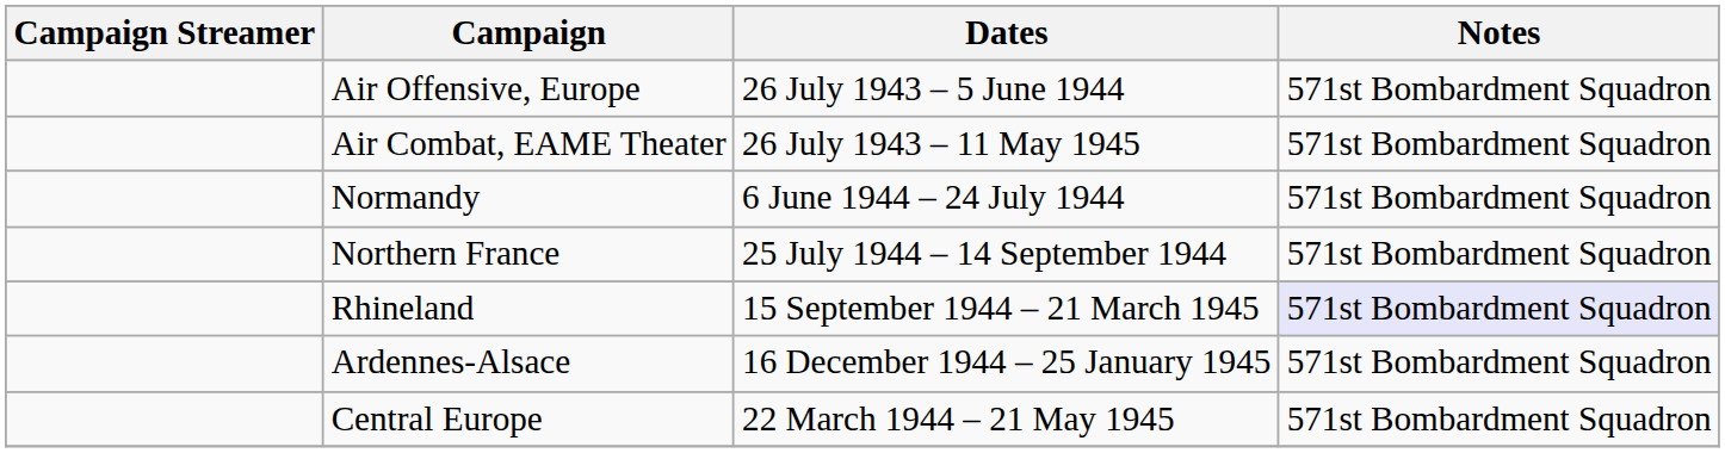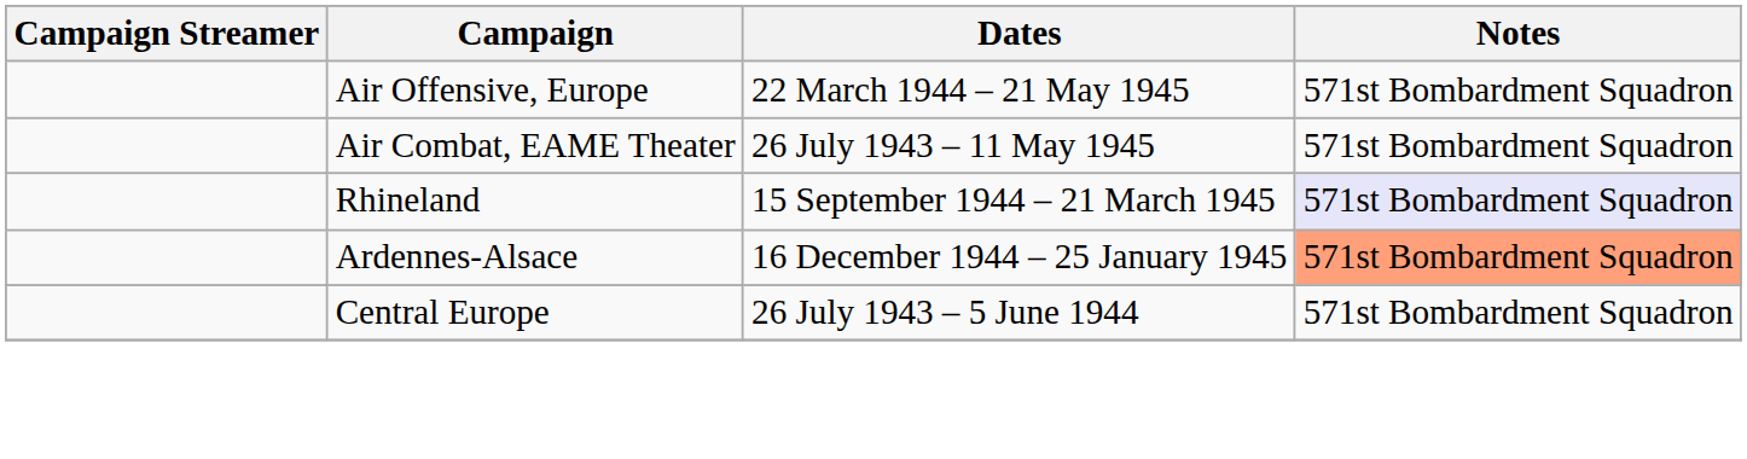Air Offensive, Europe | Dates: 26 July 1943 – 5 June 1944 -> 22 March 1944 – 21 May 1945
- row: Normandy | 6 June 1944 – 24 July 1944 | 571st Bombardment Squadron
- row: Northern France | 25 July 1944 – 14 September 1944 | 571st Bombardment Squadron
Ardennes-Alsace | Notes: no background -> lightsalmon background
Central Europe | Dates: 22 March 1944 – 21 May 1945 -> 26 July 1943 – 5 June 1944
